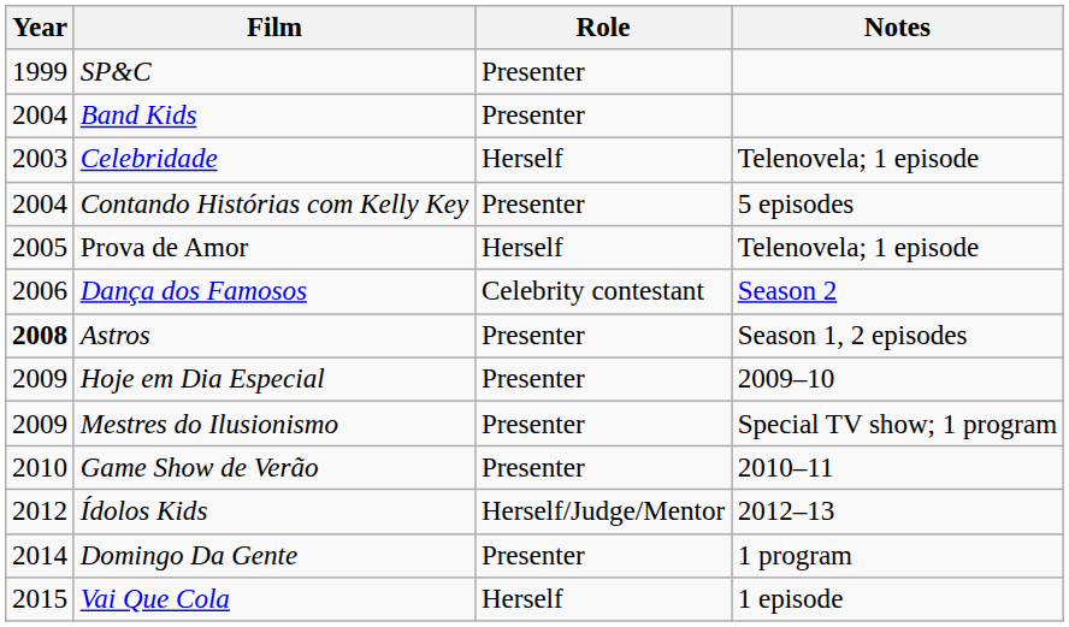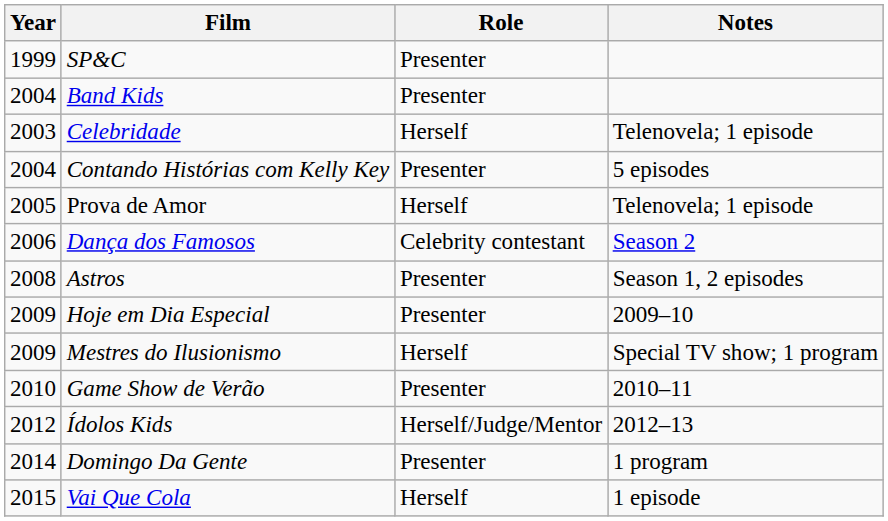Astros | Year: bold -> normal
Mestres do Ilusionismo | Role: Presenter -> Herself
